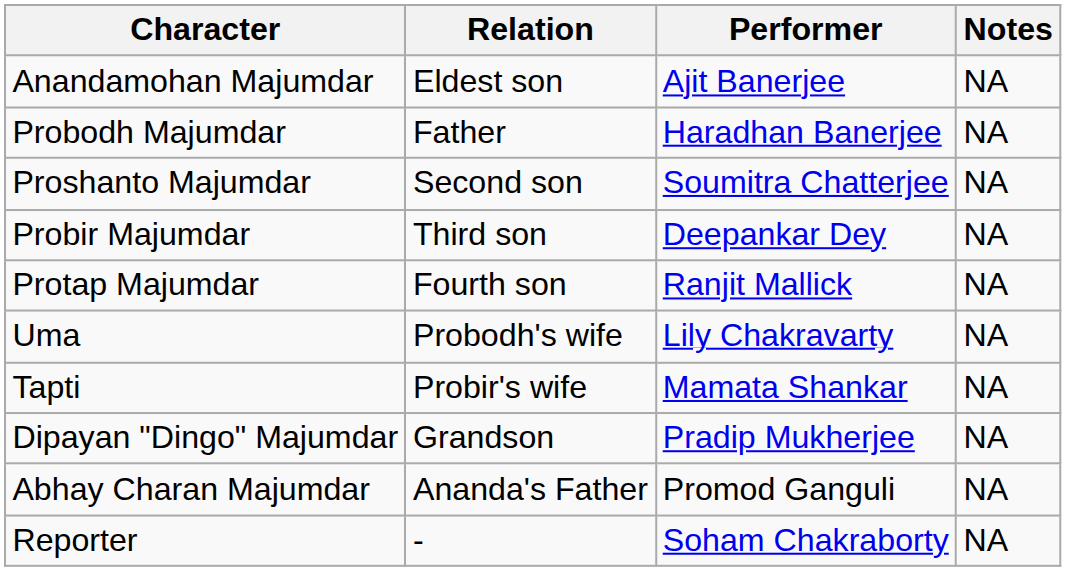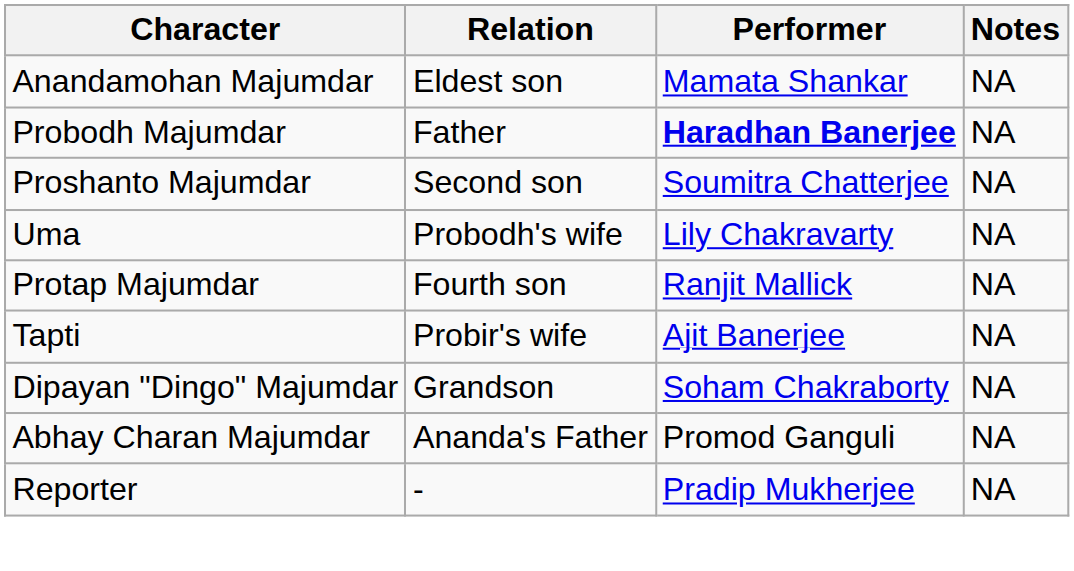Anandamohan Majumdar | Performer: Ajit Banerjee -> Mamata Shankar
Probodh Majumdar | Performer: normal -> bold
- row: Probir Majumdar | Third son | Deepankar Dey | NA
rows swapped: Protap Majumdar <-> Uma
Tapti | Performer: Mamata Shankar -> Ajit Banerjee
Dipayan "Dingo" Majumdar | Performer: Pradip Mukherjee -> Soham Chakraborty
Reporter | Performer: Soham Chakraborty -> Pradip Mukherjee
